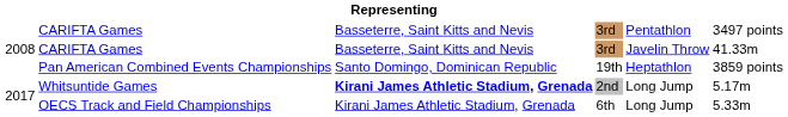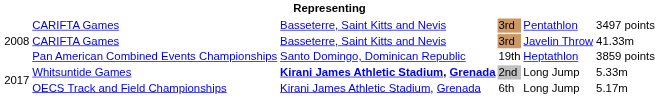Whitsuntide Games | column 6: 5.17m -> 5.33m
OECS Track and Field Championships | column 6: 5.33m -> 5.17m
